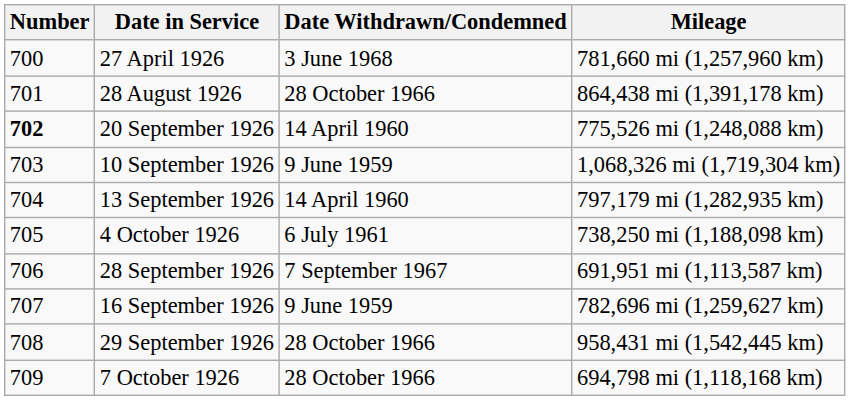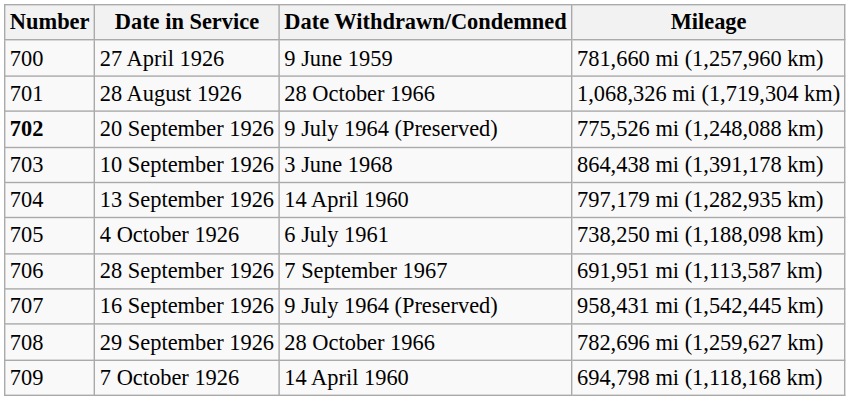27 April 1926 | Date Withdrawn/Condemned: 3 June 1968 -> 9 June 1959
28 August 1926 | Mileage: 864,438 mi (1,391,178 km) -> 1,068,326 mi (1,719,304 km)
20 September 1926 | Date Withdrawn/Condemned: 14 April 1960 -> 9 July 1964 (Preserved)
10 September 1926 | Date Withdrawn/Condemned: 9 June 1959 -> 3 June 1968
10 September 1926 | Mileage: 1,068,326 mi (1,719,304 km) -> 864,438 mi (1,391,178 km)
16 September 1926 | Date Withdrawn/Condemned: 9 June 1959 -> 9 July 1964 (Preserved)
16 September 1926 | Mileage: 782,696 mi (1,259,627 km) -> 958,431 mi (1,542,445 km)
29 September 1926 | Mileage: 958,431 mi (1,542,445 km) -> 782,696 mi (1,259,627 km)
7 October 1926 | Date Withdrawn/Condemned: 28 October 1966 -> 14 April 1960
